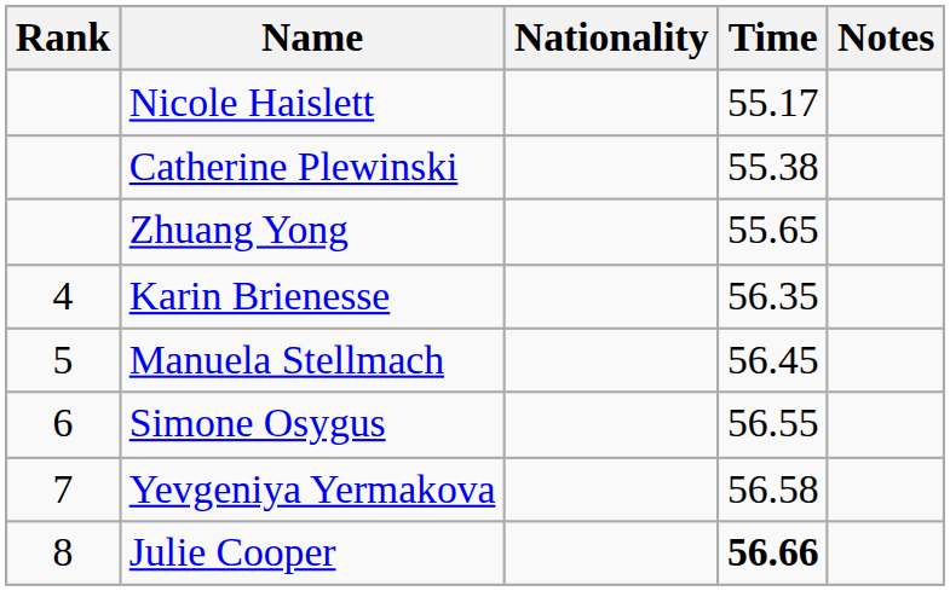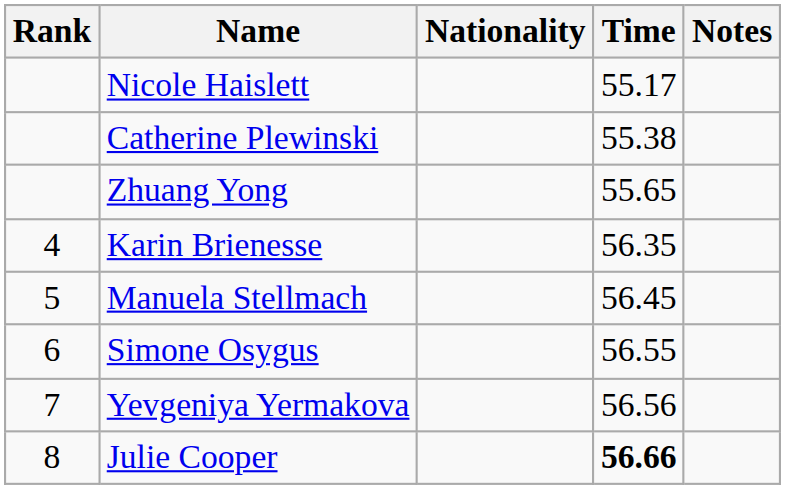Yevgeniya Yermakova | Time: 56.58 -> 56.56
